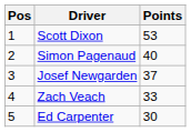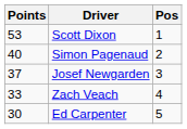columns swapped: Pos <-> Points
